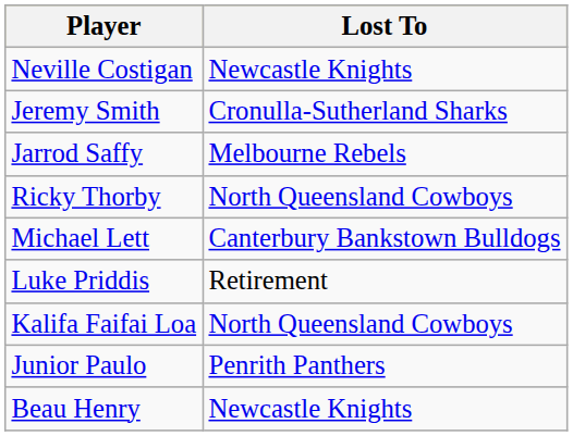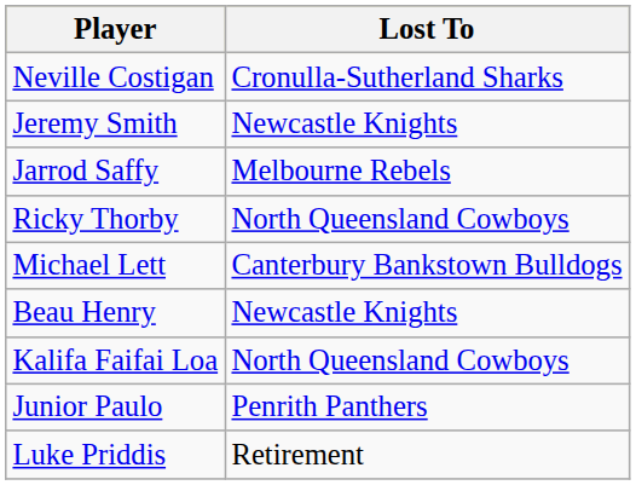Neville Costigan | Lost To: Newcastle Knights -> Cronulla-Sutherland Sharks
Jeremy Smith | Lost To: Cronulla-Sutherland Sharks -> Newcastle Knights
rows swapped: Beau Henry <-> Luke Priddis
